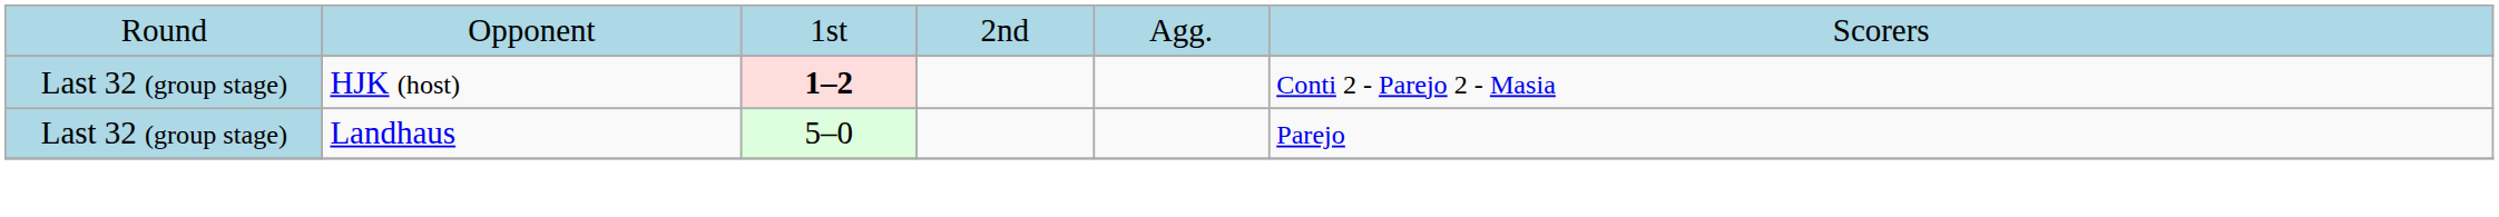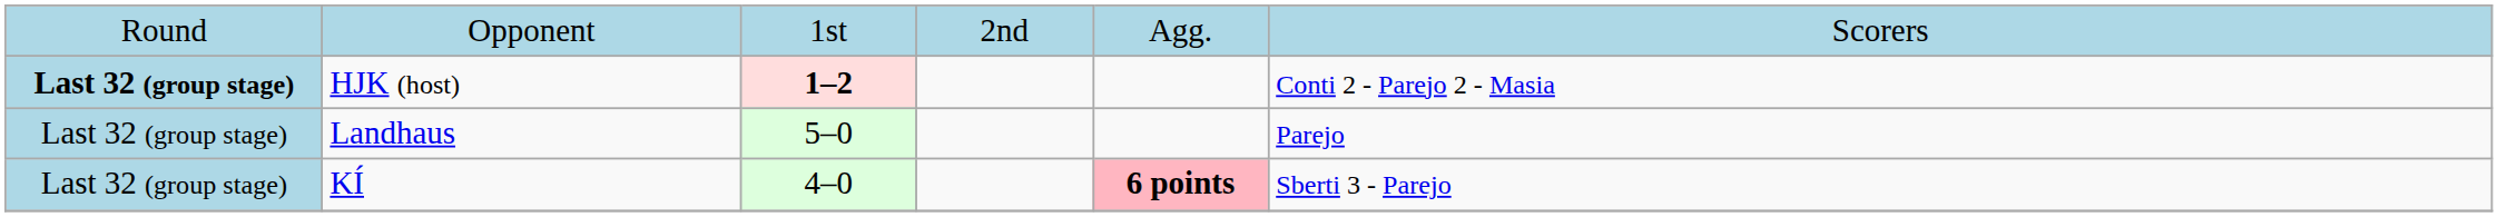HJK (host) | column 1: normal -> bold
+ row: Last 32 (group stage) | KÍ | 4–0 | 6 points | Sberti 3 - Parejo
